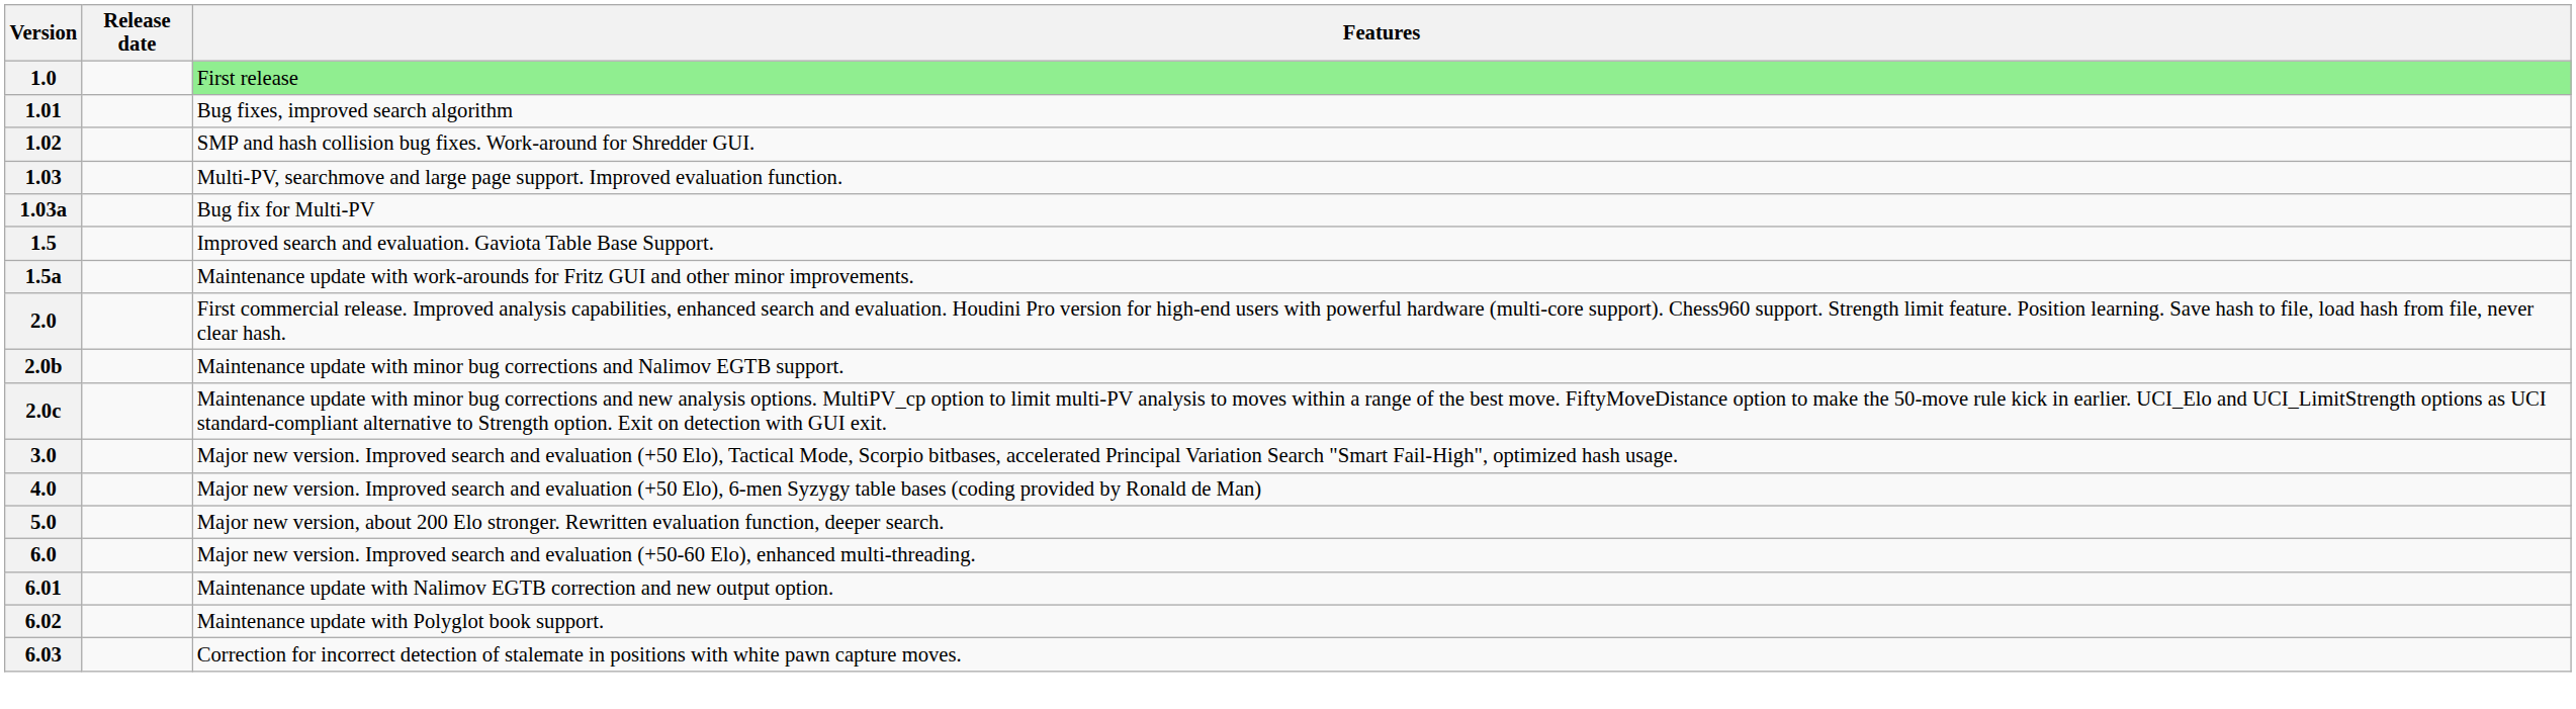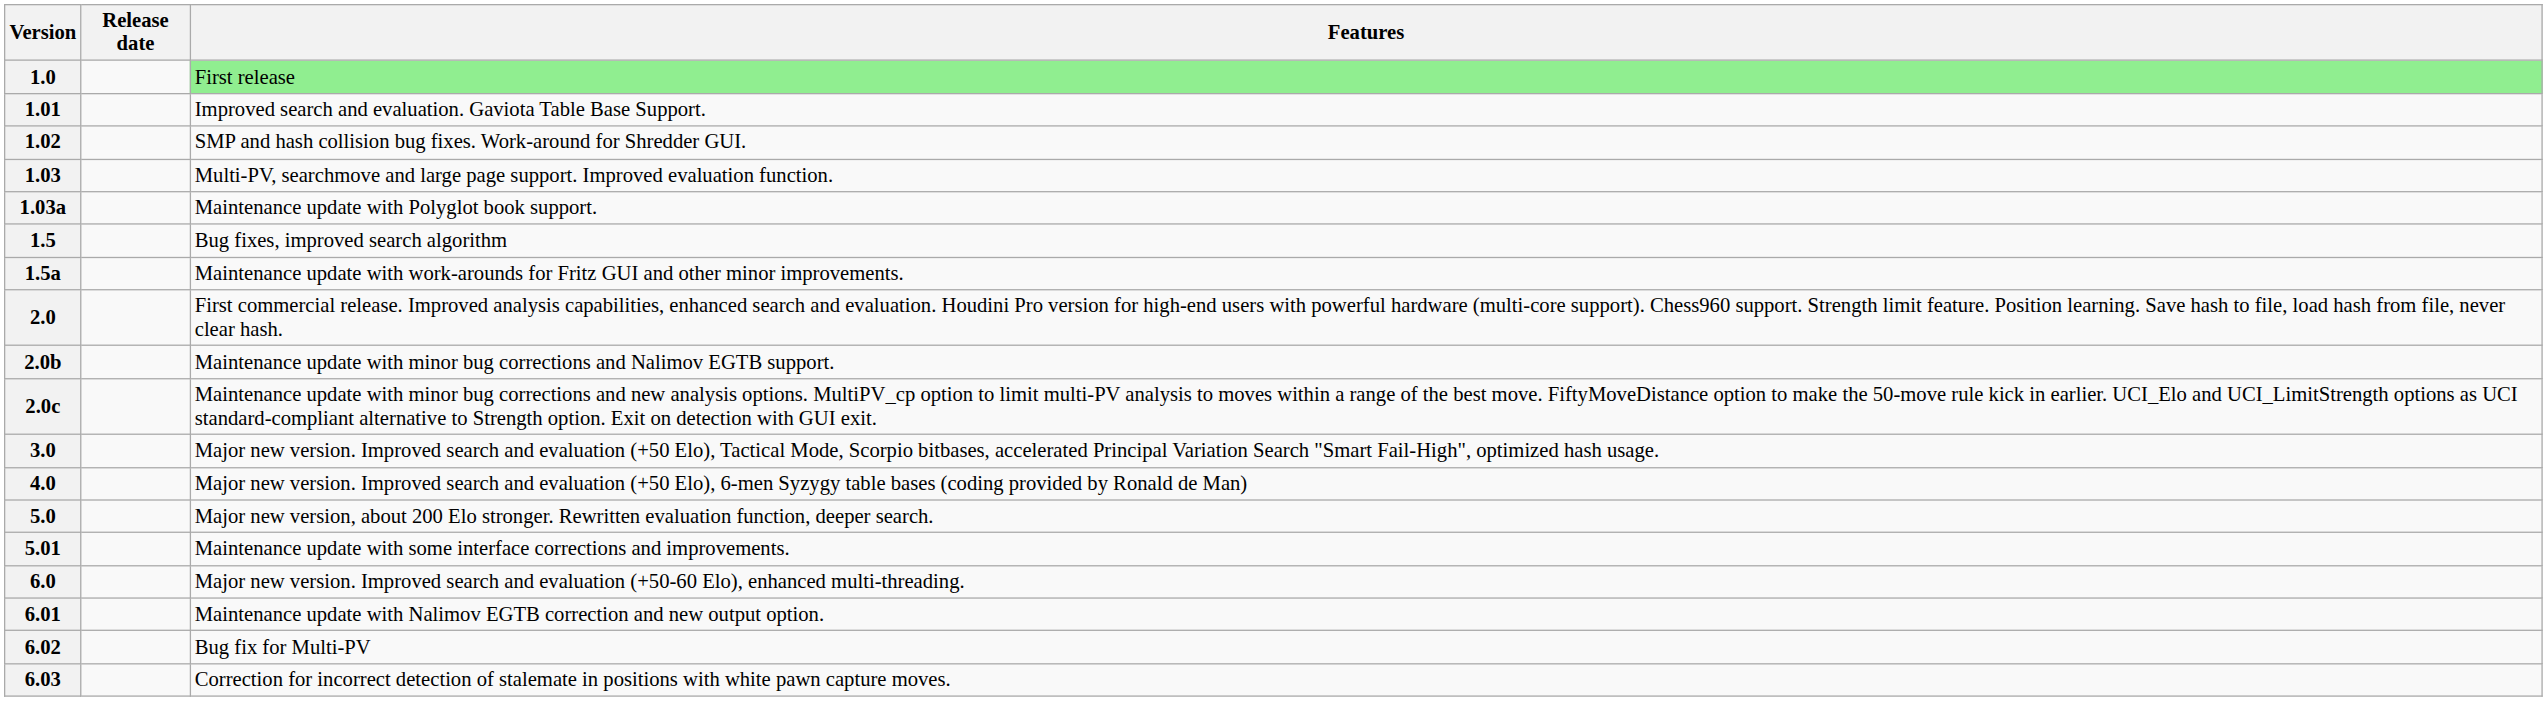1.01 | Features: Bug fixes, improved search algorithm -> Improved search and evaluation. Gaviota Table Base Support.
1.03a | Features: Bug fix for Multi-PV -> Maintenance update with Polyglot book support.
1.5 | Features: Improved search and evaluation. Gaviota Table Base Support. -> Bug fixes, improved search algorithm
+ row: 5.01 | Maintenance update with some interface corrections and improvements.
6.02 | Features: Maintenance update with Polyglot book support. -> Bug fix for Multi-PV
